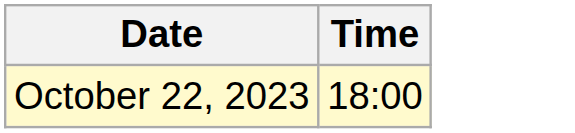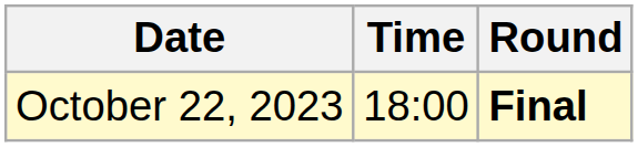+ column: Round | Final
